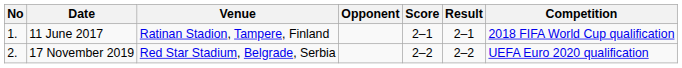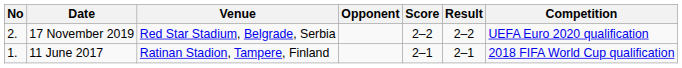rows swapped: 11 June 2017 <-> 17 November 2019
